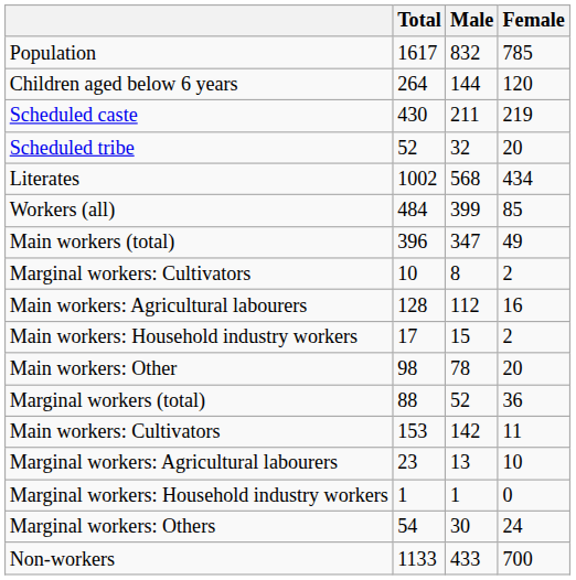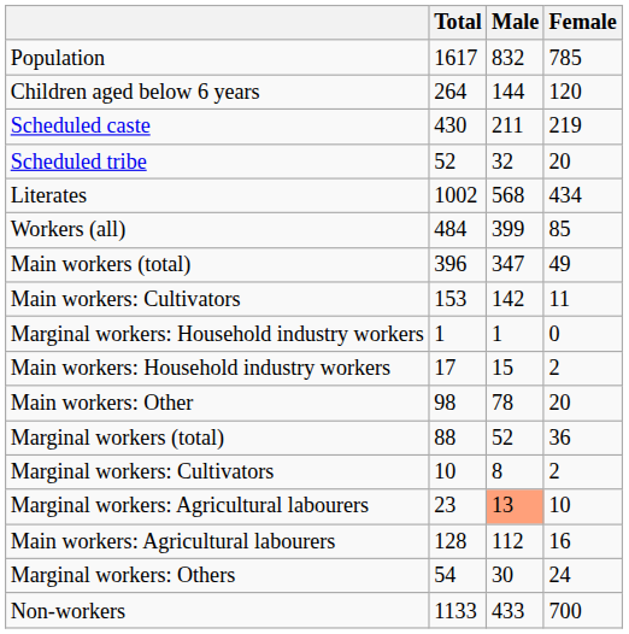rows swapped: Main workers: Cultivators <-> Marginal workers: Cultivators
rows swapped: Main workers: Agricultural labourers <-> Marginal workers: Household industry workers
Marginal workers: Agricultural labourers | Male: no background -> lightsalmon background
